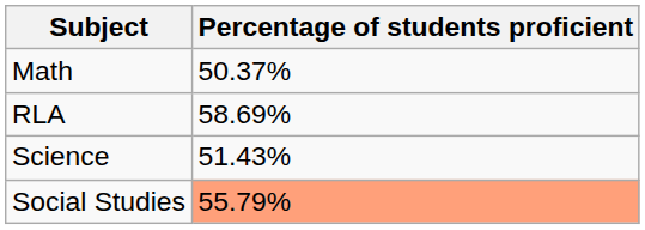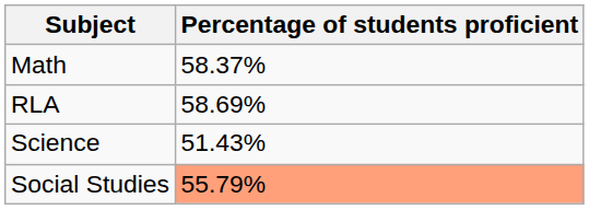Math | Percentage of students proficient: 50.37% -> 58.37%
